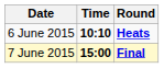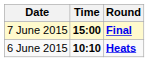rows swapped: 6 June 2015 <-> 7 June 2015
